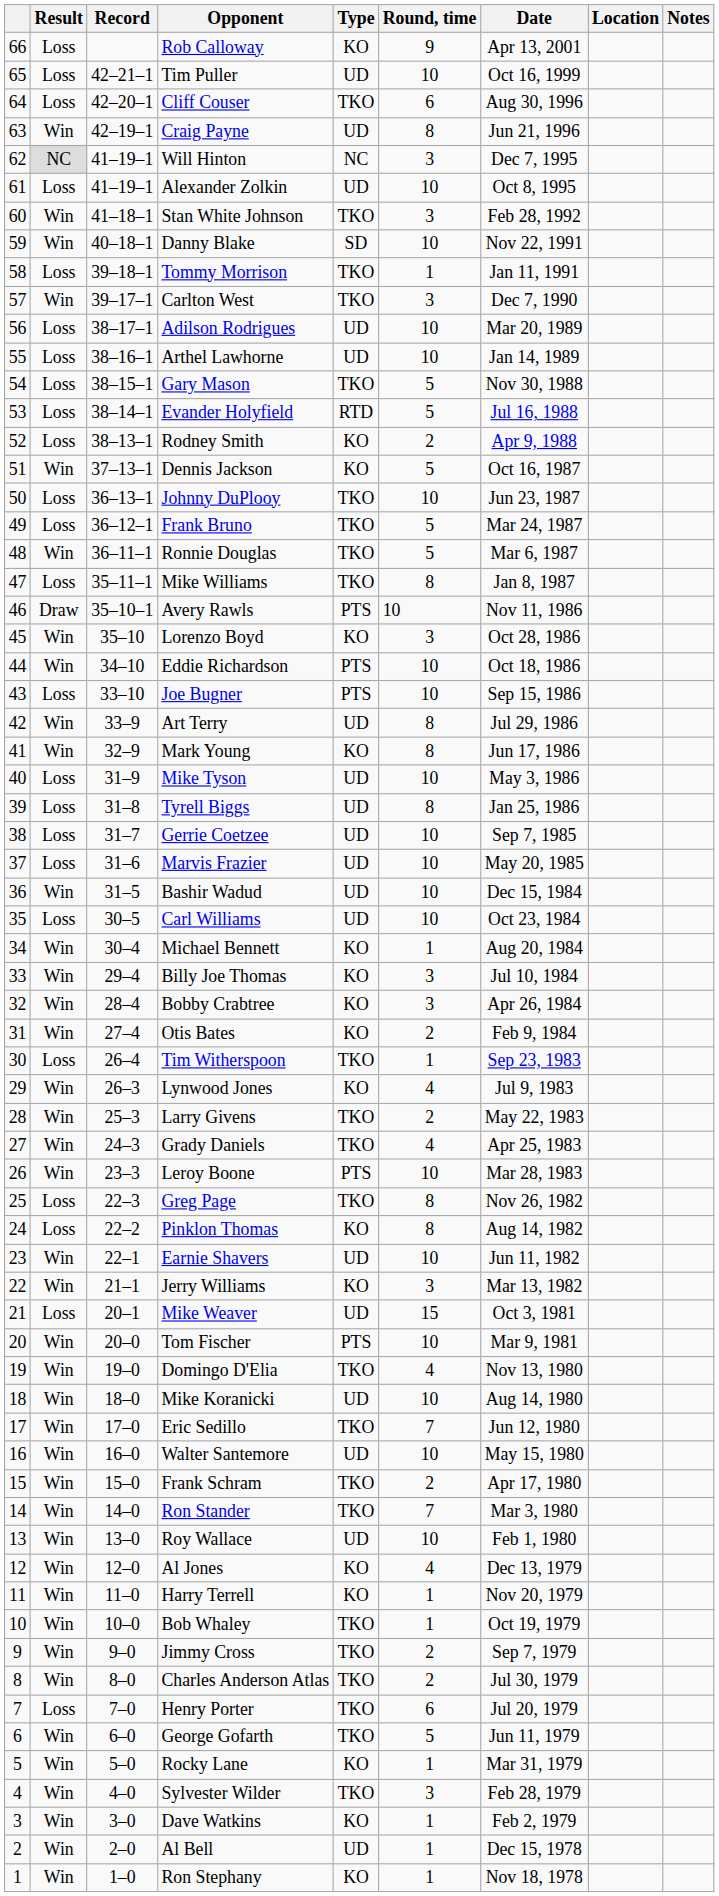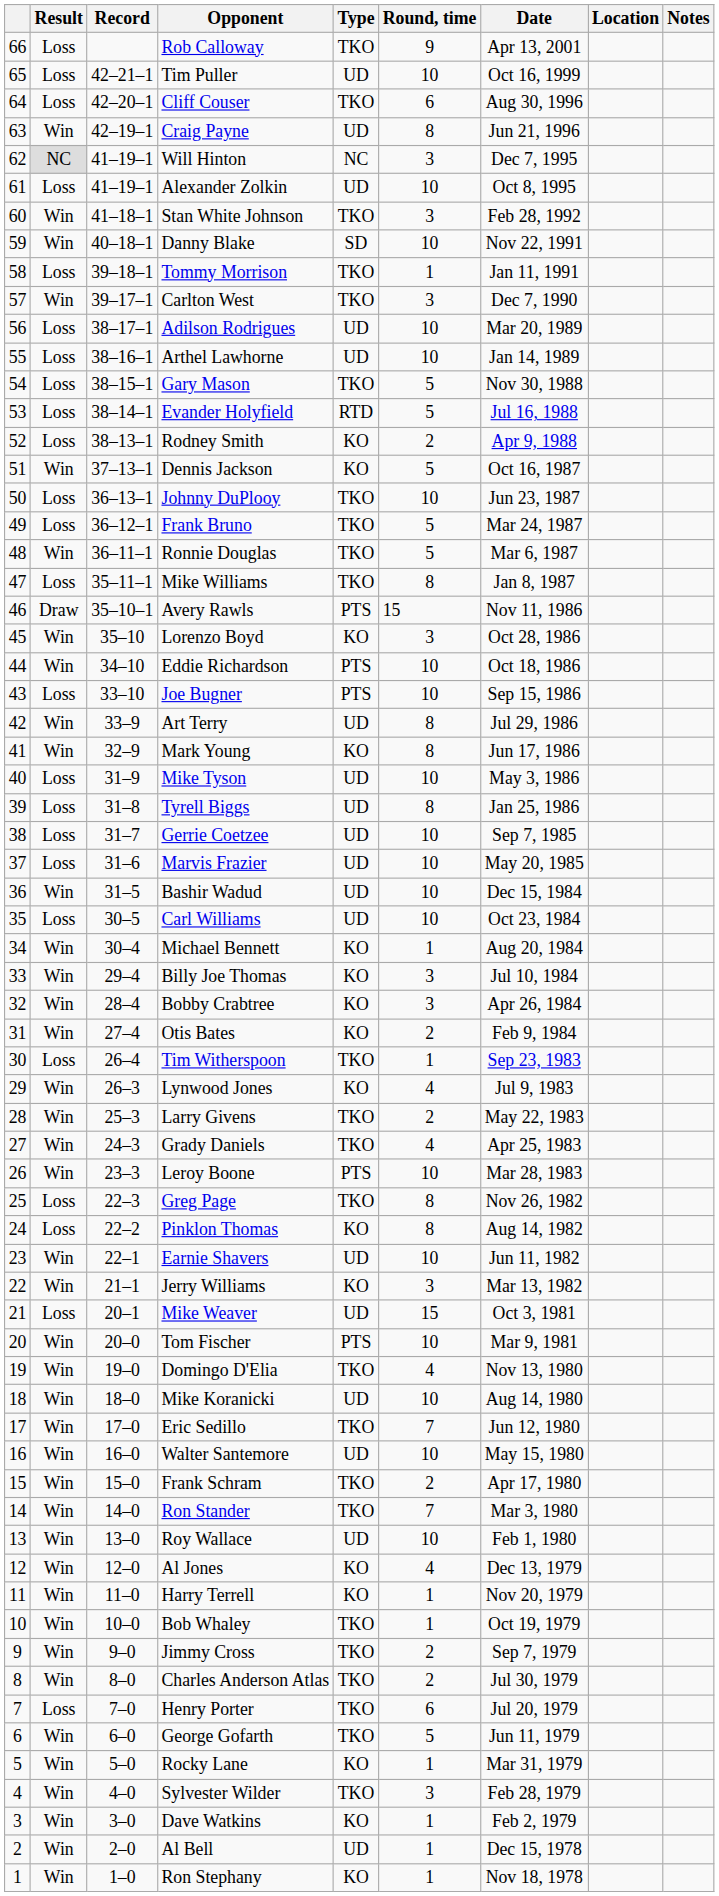Rob Calloway | Type: KO -> TKO
Avery Rawls | Round, time: 10 -> 15
